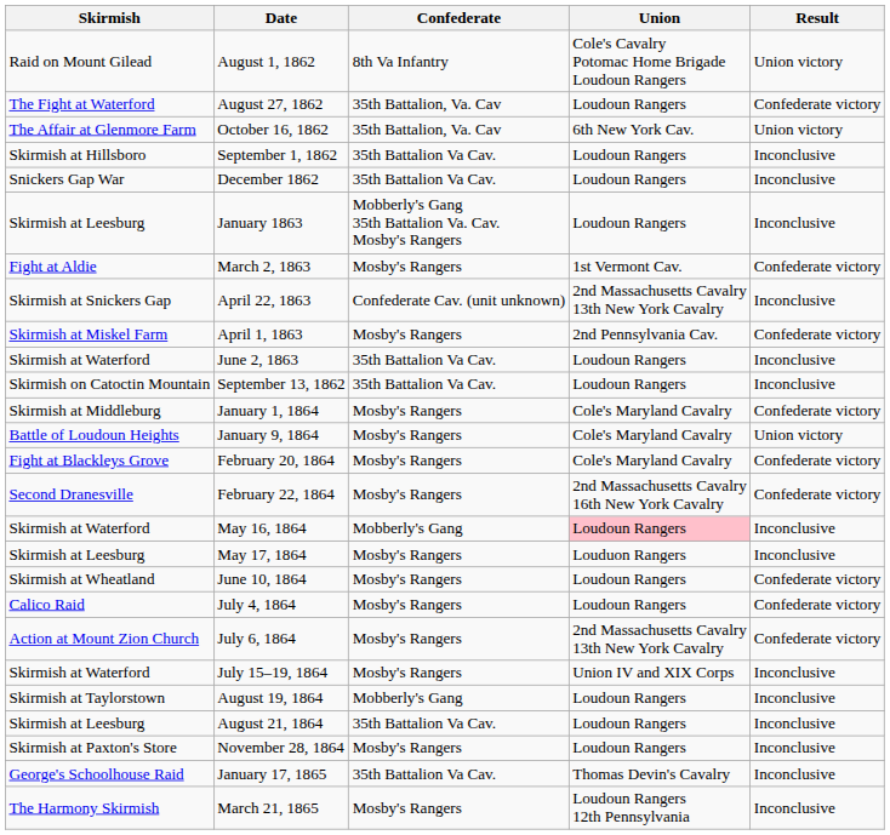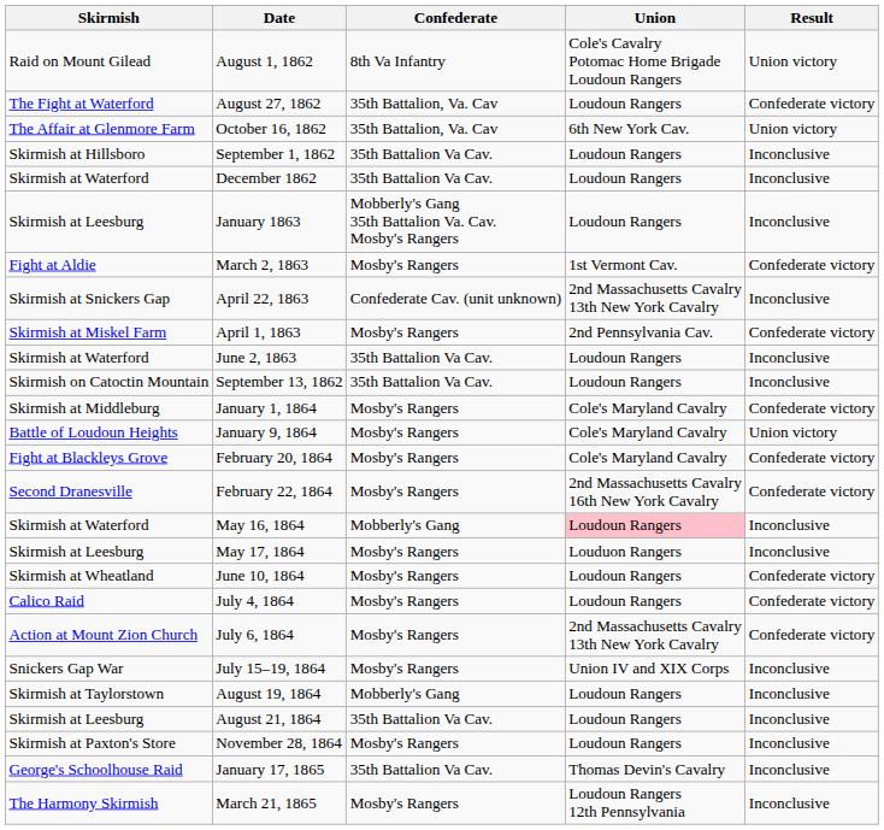December 1862 | Skirmish: Snickers Gap War -> Skirmish at Waterford
July 15–19, 1864 | Skirmish: Skirmish at Waterford -> Snickers Gap War
